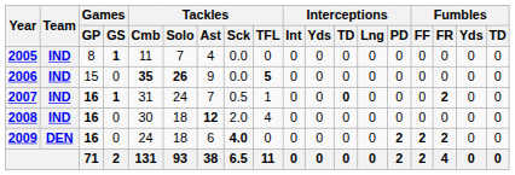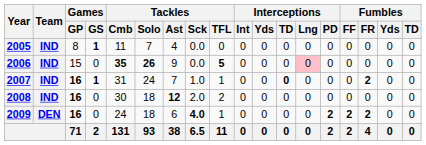2006 | Interceptions / Lng: no background -> pink background
2007 | Tackles / Sck: 0.5 -> 1.0
2008 | Tackles / TFL: 4 -> 2
2009 | Tackles / TFL: 0 -> 1
